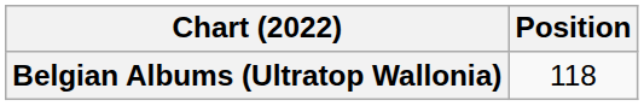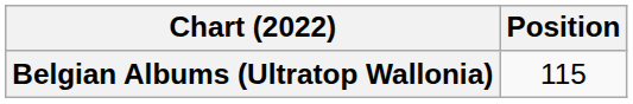Belgian Albums (Ultratop Wallonia) | Position: 118 -> 115
